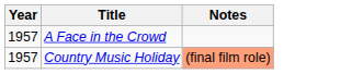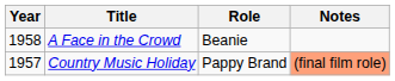+ column: Role | Beanie | Pappy Brand
A Face in the Crowd | Year: 1957 -> 1958
